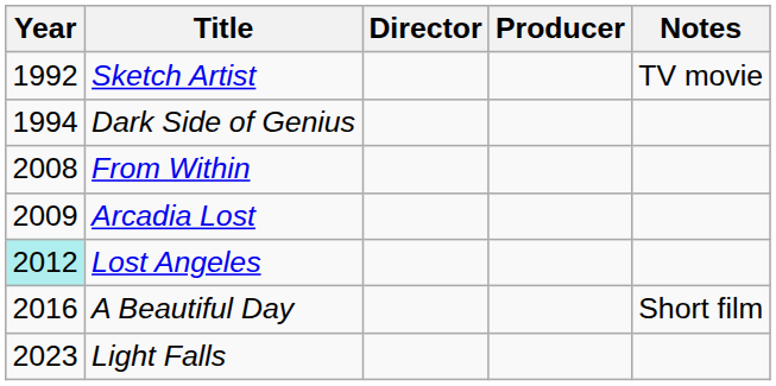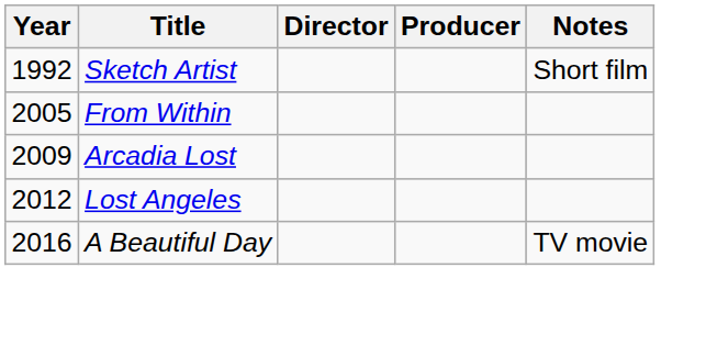Sketch Artist | Notes: TV movie -> Short film
- row: 1994 | Dark Side of Genius
From Within | Year: 2008 -> 2005
Lost Angeles | Year: paleturquoise background -> no background
A Beautiful Day | Notes: Short film -> TV movie
- row: 2023 | Light Falls
